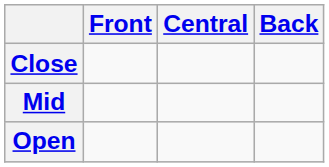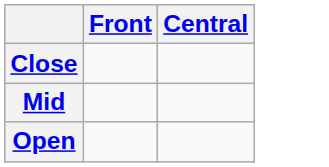- column: Back
